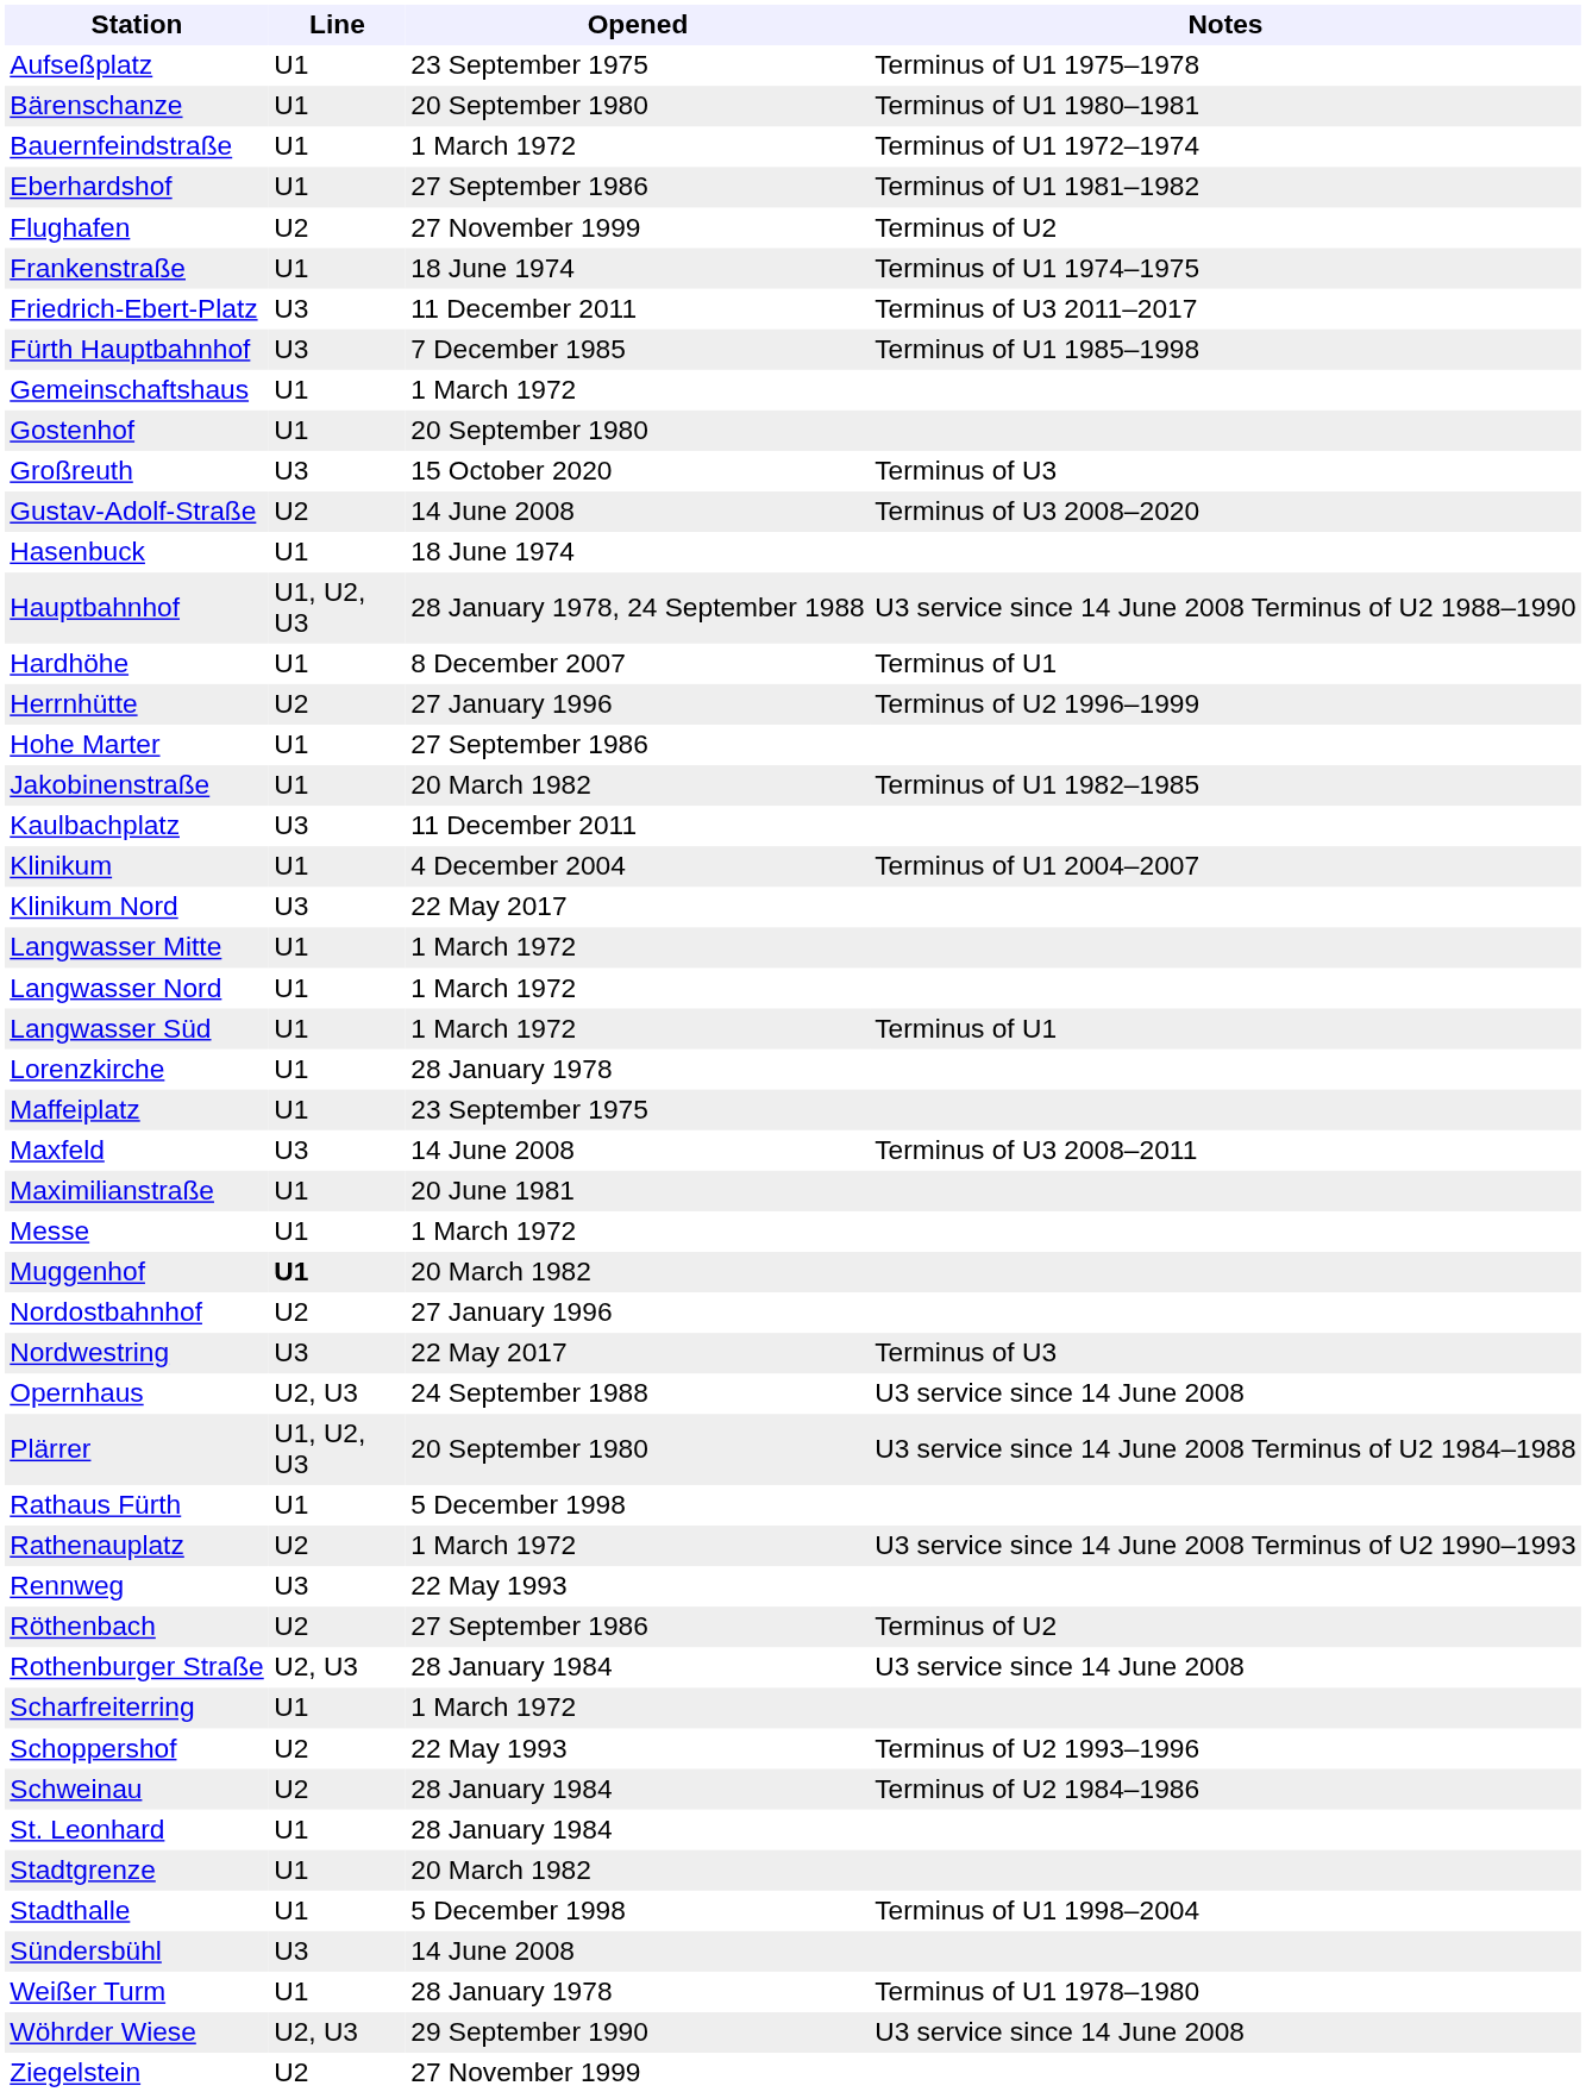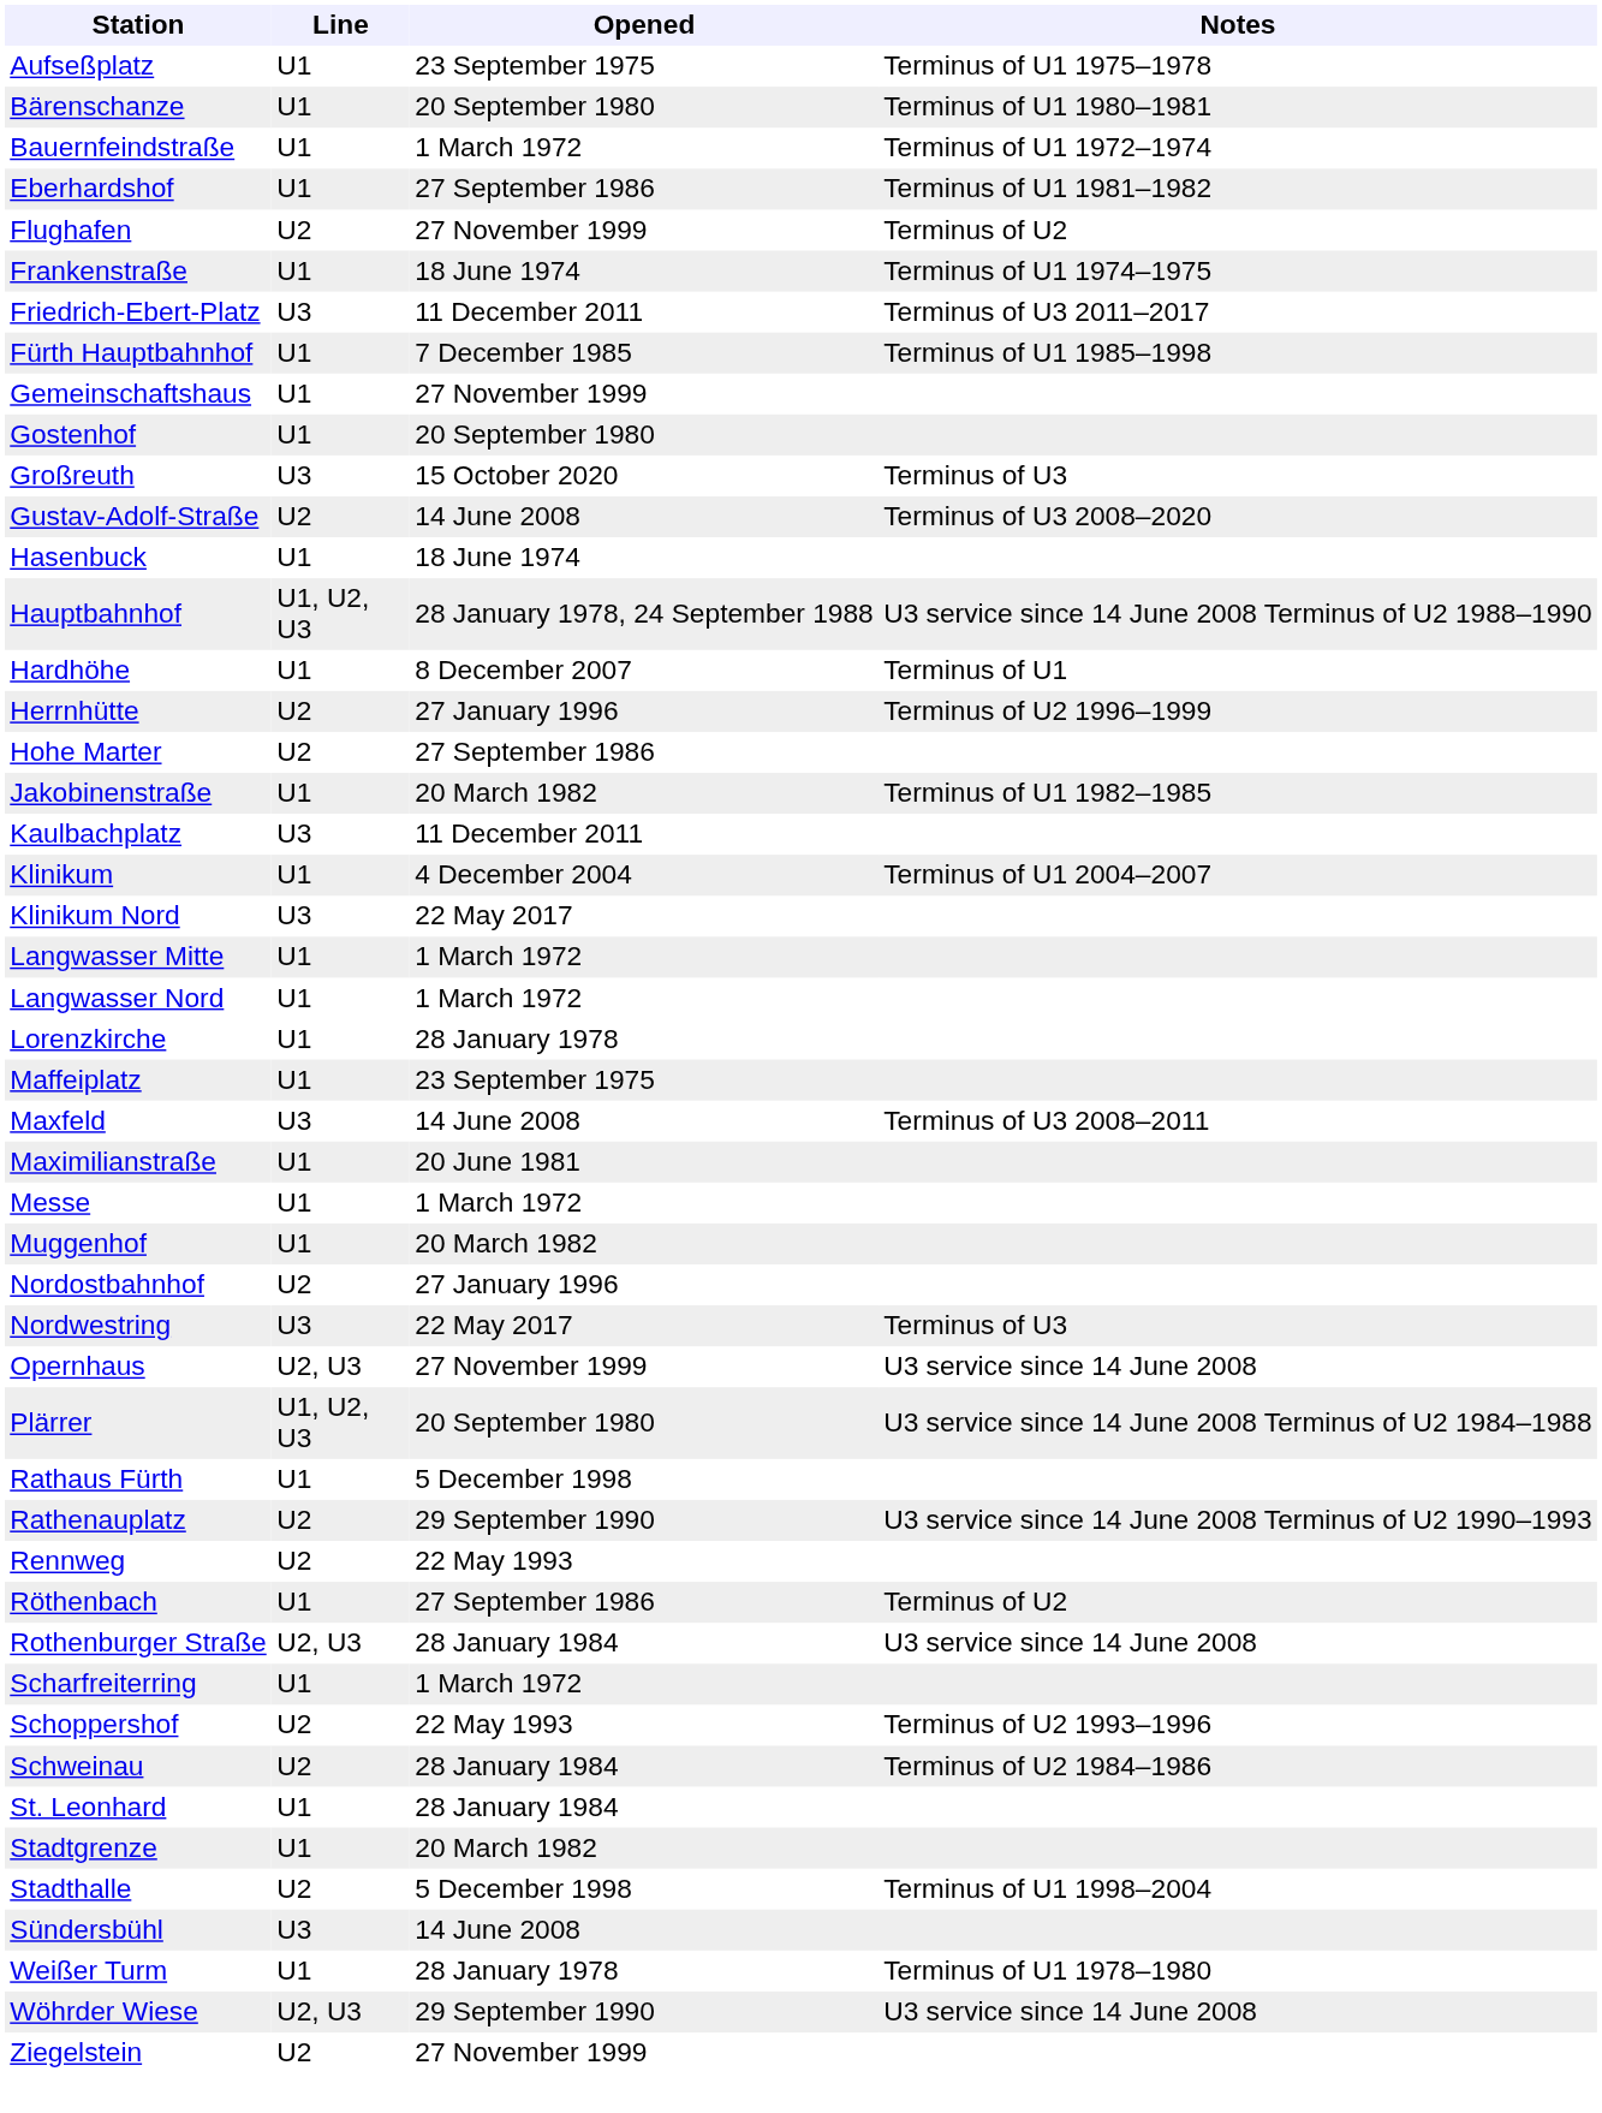Fürth Hauptbahnhof | Line: U3 -> U1
Gemeinschaftshaus | Opened: 1 March 1972 -> 27 November 1999
Hohe Marter | Line: U1 -> U2
- row: Langwasser Süd | U1 | 1 March 1972 | Terminus of U1
Muggenhof | Line: bold -> normal
Opernhaus | Opened: 24 September 1988 -> 27 November 1999
Rathenauplatz | Opened: 1 March 1972 -> 29 September 1990
Rennweg | Line: U3 -> U2
Röthenbach | Line: U2 -> U1
Stadthalle | Line: U1 -> U2
